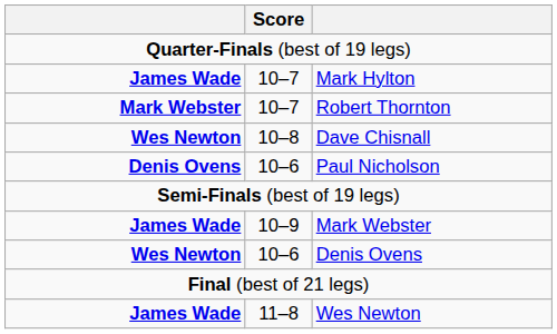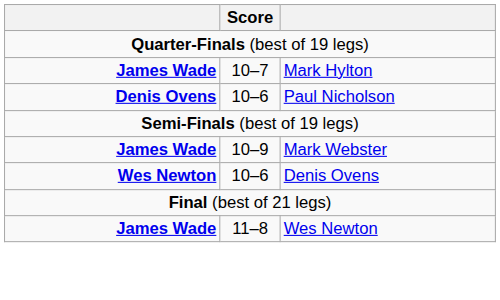- row: Mark Webster | 10–7 | Robert Thornton
- row: Wes Newton | 10–8 | Dave Chisnall
